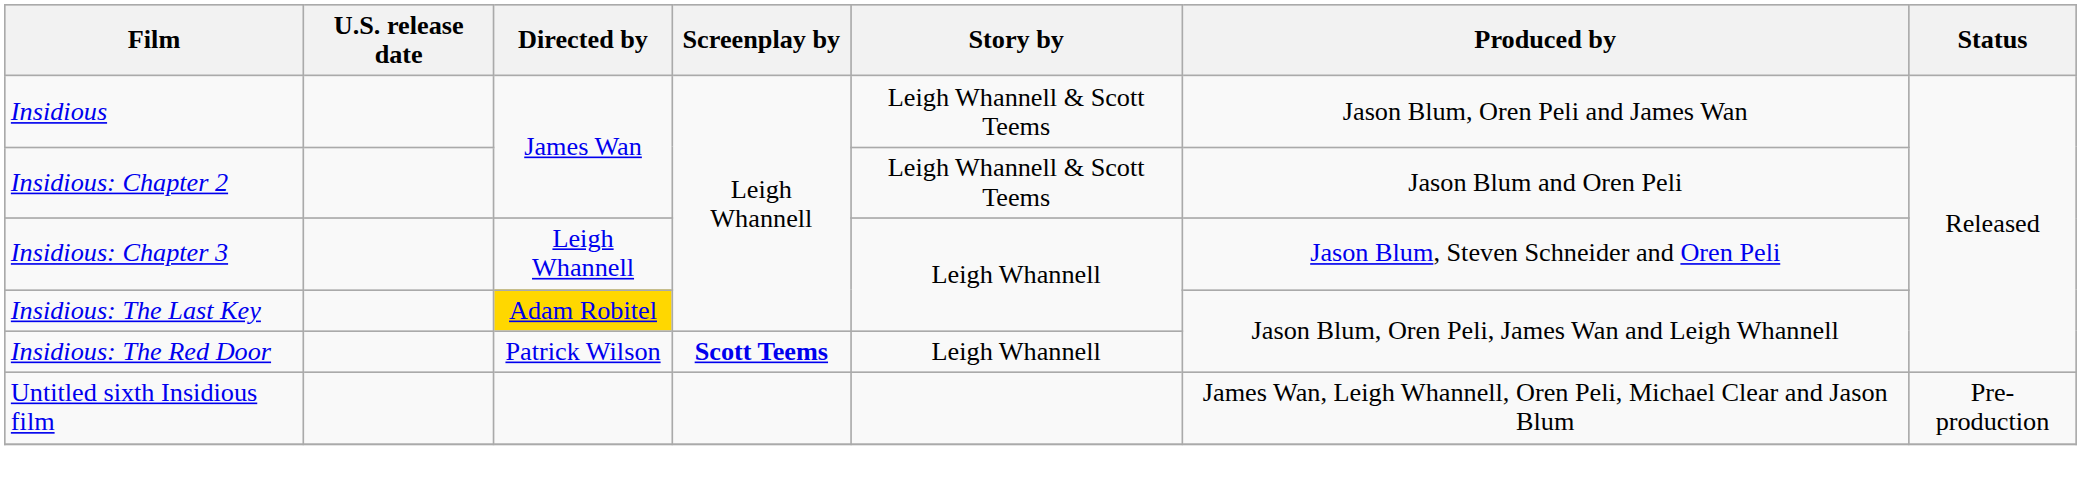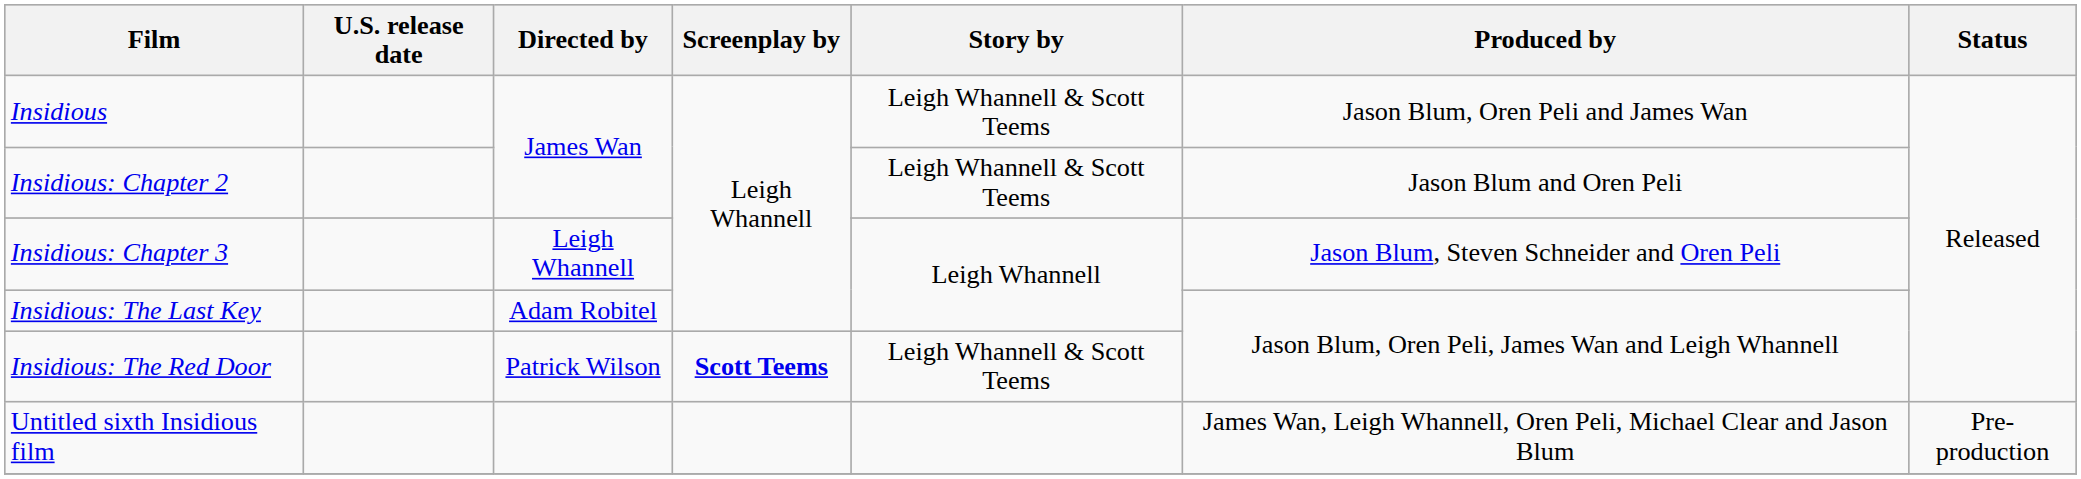Insidious: The Last Key | Directed by: gold background -> no background
Insidious: The Red Door | Story by: Leigh Whannell -> Leigh Whannell & Scott Teems
